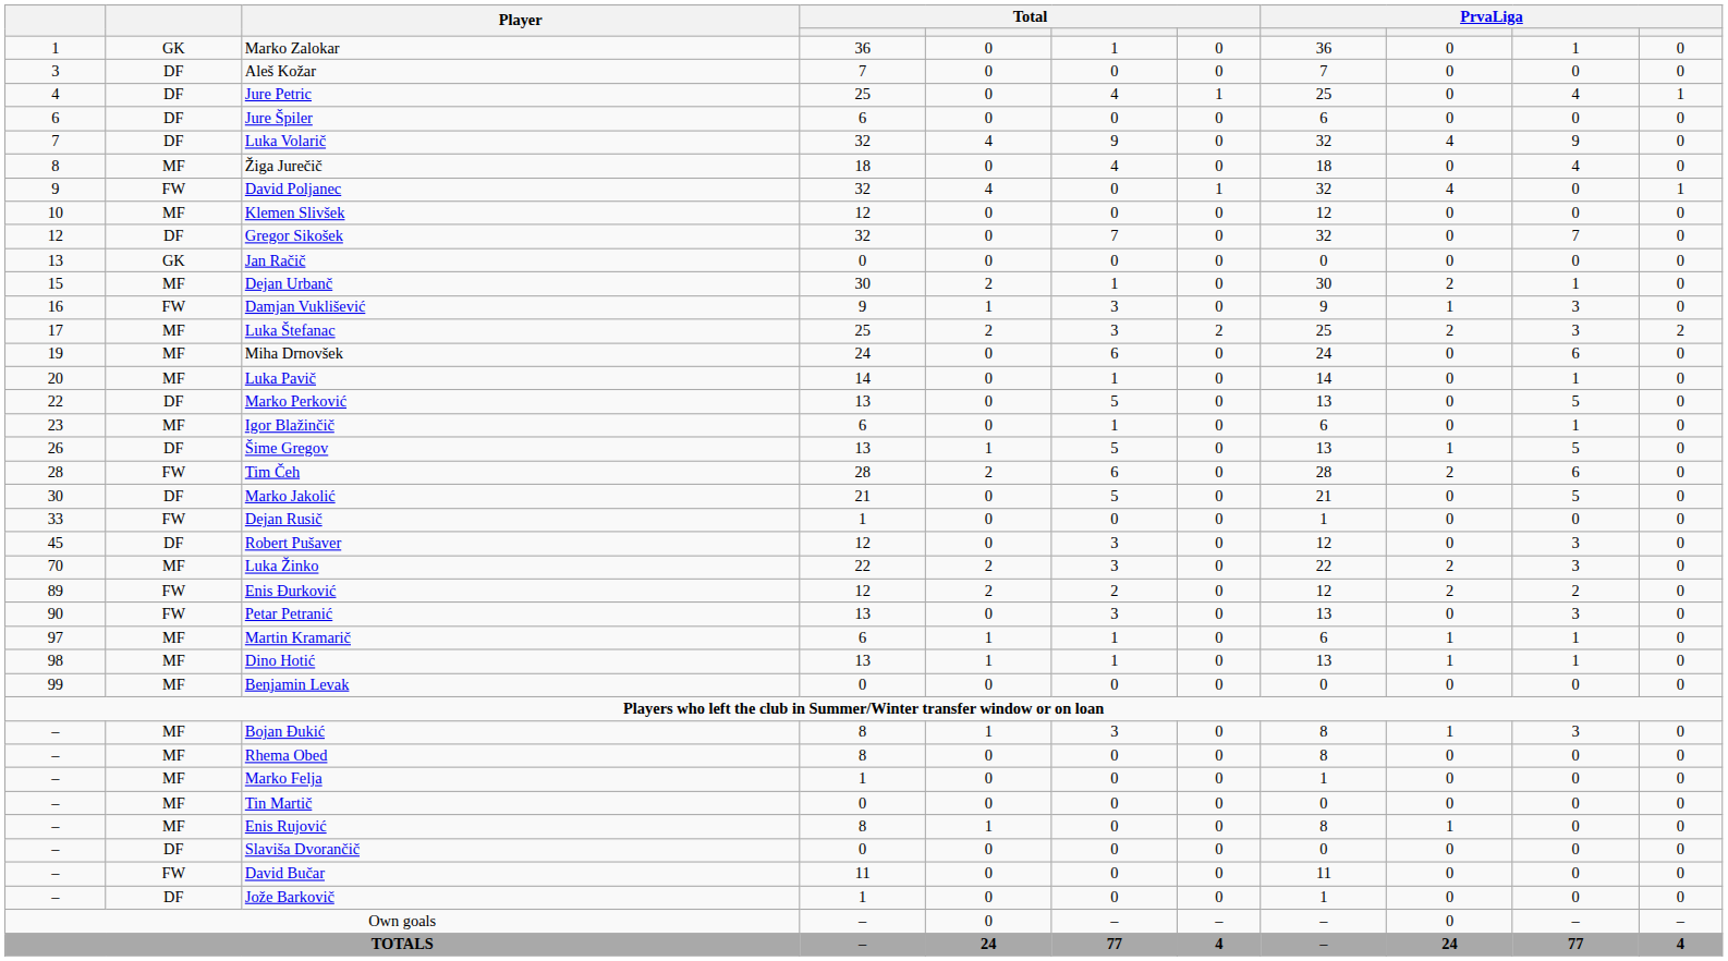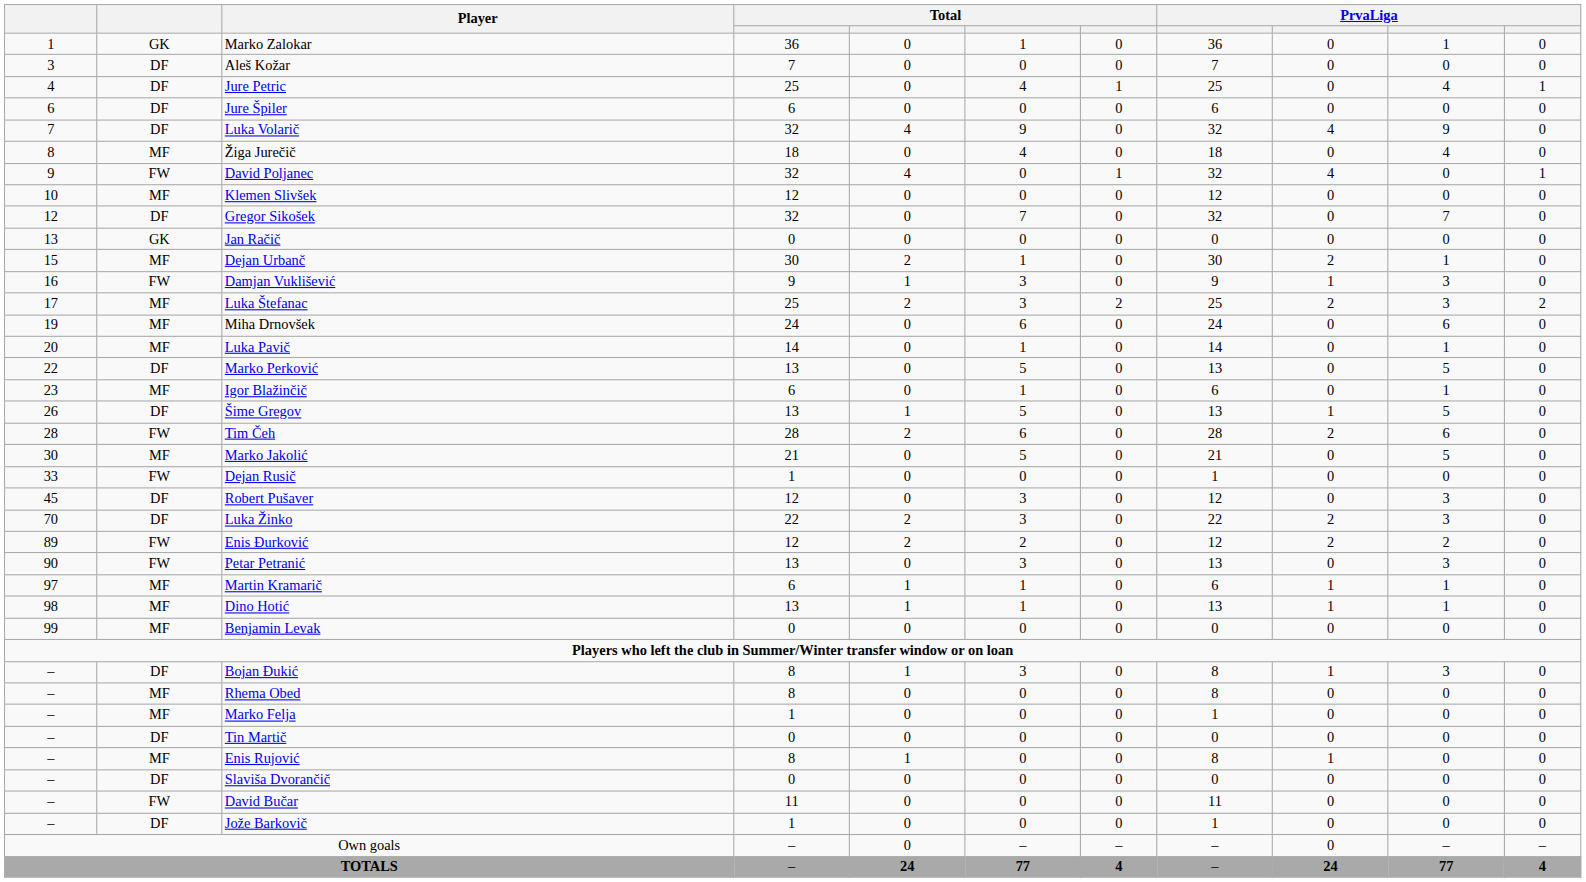Marko Jakolić | column 2: DF -> MF
Luka Žinko | column 2: MF -> DF
Bojan Đukić | column 2: MF -> DF
Tin Martič | column 2: MF -> DF
